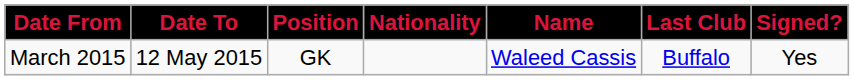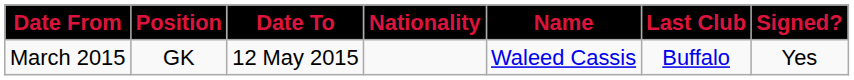columns swapped: Date To <-> Position
